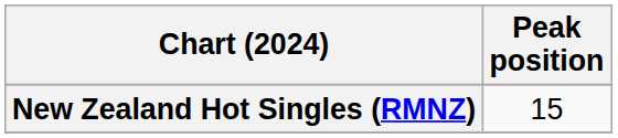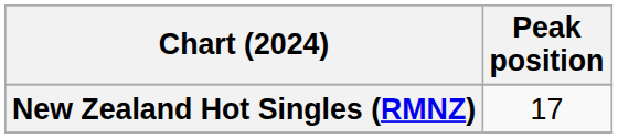New Zealand Hot Singles (RMNZ) | Peak position: 15 -> 17
